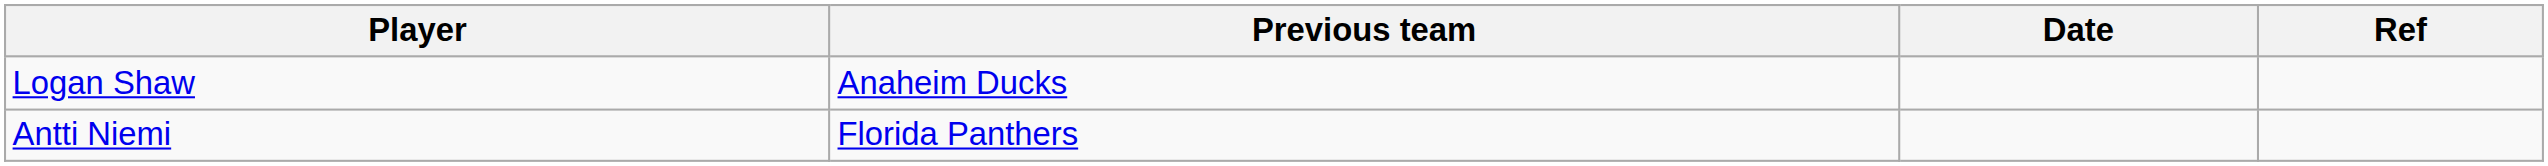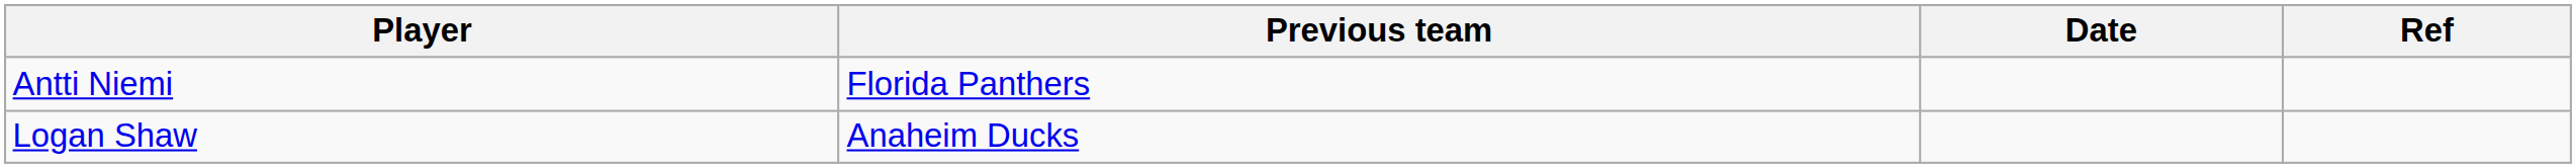rows swapped: Antti Niemi <-> Logan Shaw
